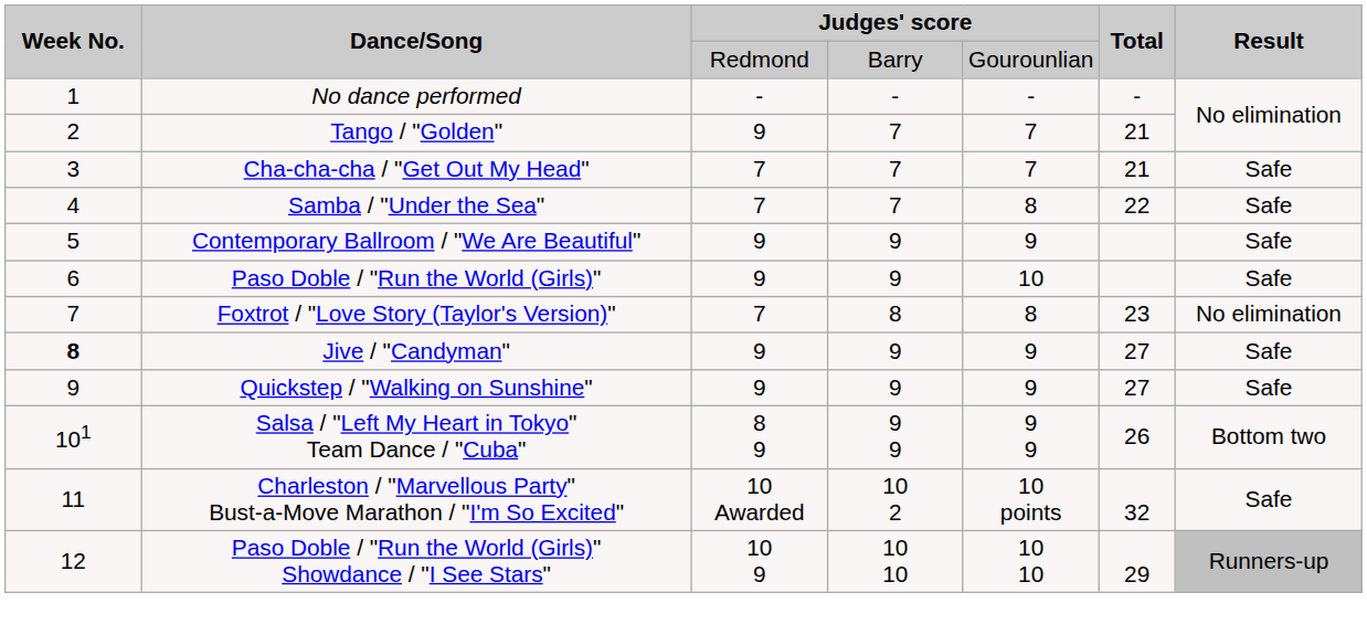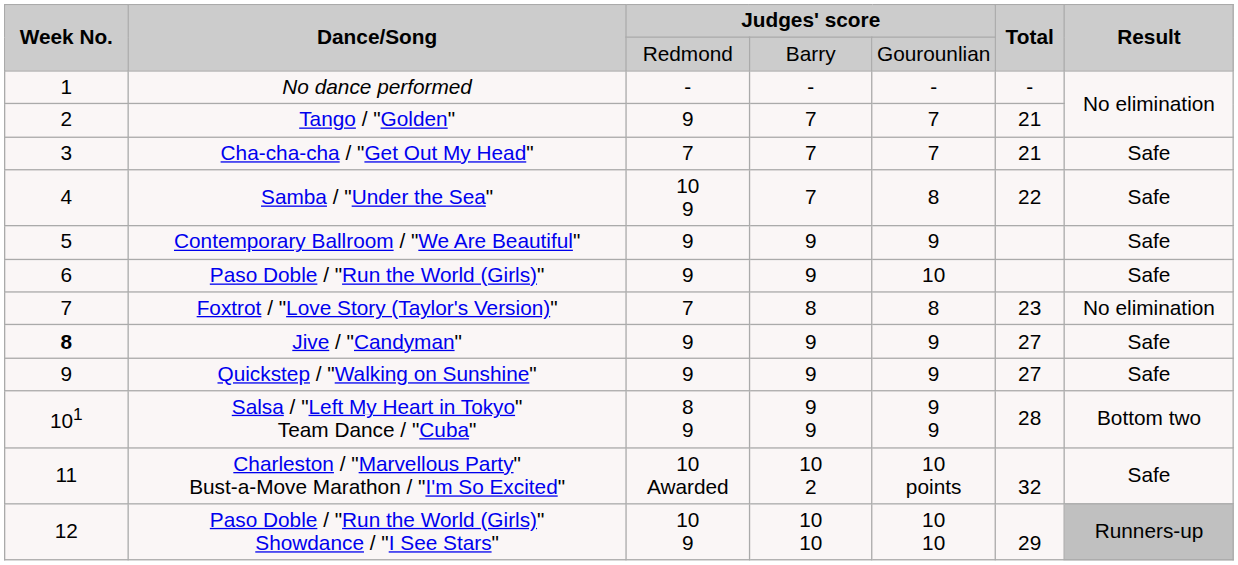Samba / "Under the Sea" | column 3: 7 -> 10 9
Salsa / "Left My Heart in Tokyo" Team Dance / "Cuba" | Total: 26 -> 28
